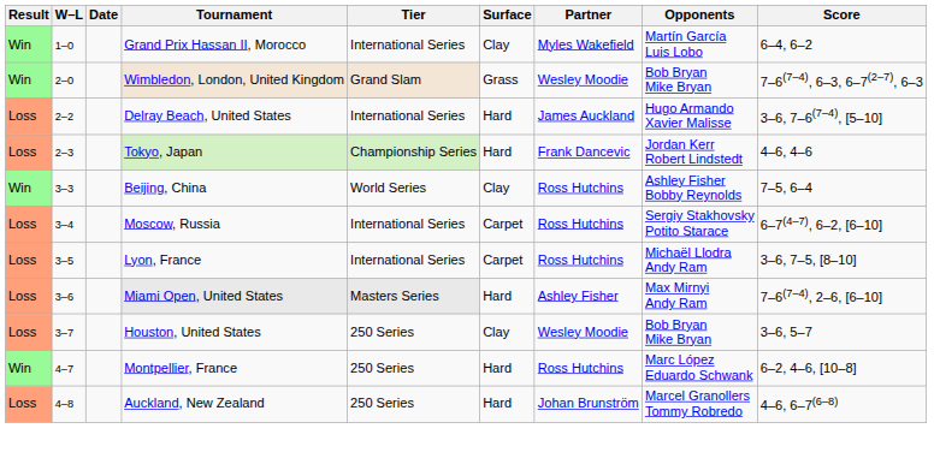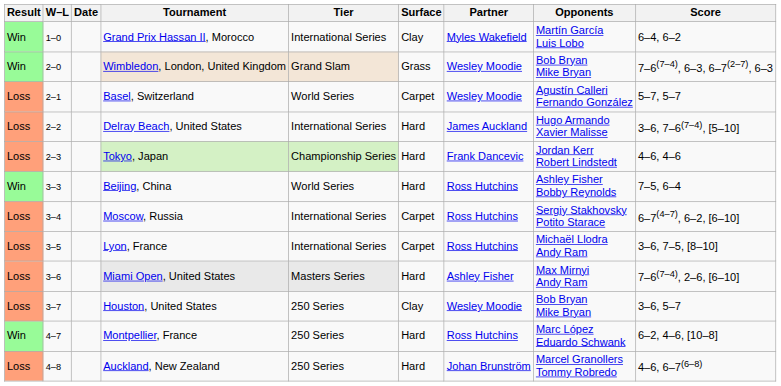+ row: Loss | 2–1 | Basel, Switzerland | World Series | Carpet | Wesley Moodie | Agustín Calleri Fernando González | 5–7, 5–7
Beijing, China | Surface: Clay -> Hard
